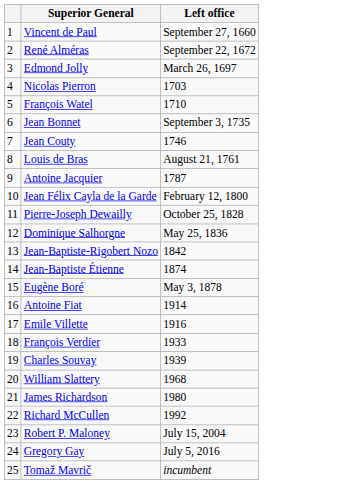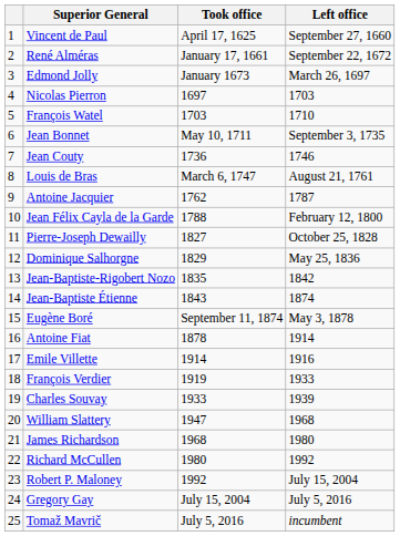+ column: Took office | April 17, 1625 | January 17, 1661 | January 1673 | 1697 | 1703 | May 10, 1711 | 1736 | March 6, 1747 | 1762 | 1788 | 1827 | 1829 | 1835 | 1843 | September 11, 1874 | 1878 | 1914 | 1919 | 1933 | 1947 | 1968 | 1980 | 1992 | July 15, 2004 | July 5, 2016
